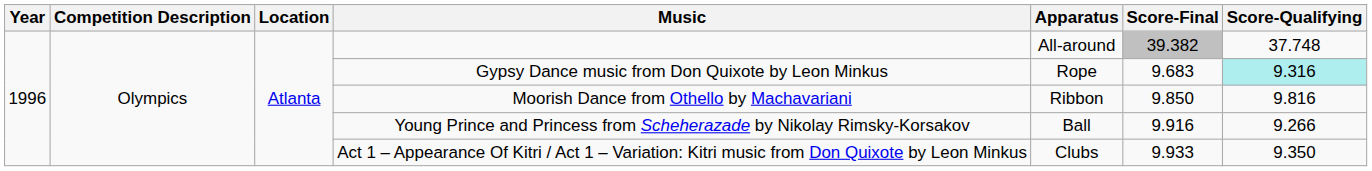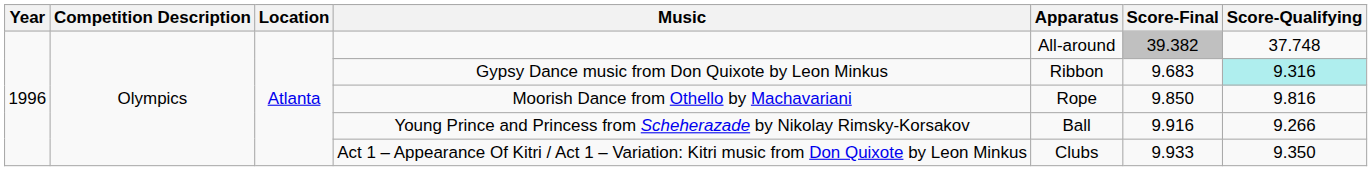Gypsy Dance music from Don Quixote by Leon Minkus | Apparatus: Rope -> Ribbon
Moorish Dance from Othello by Machavariani | Apparatus: Ribbon -> Rope
